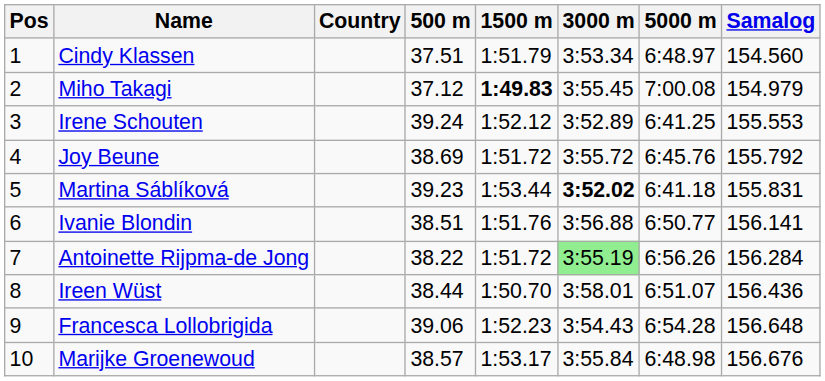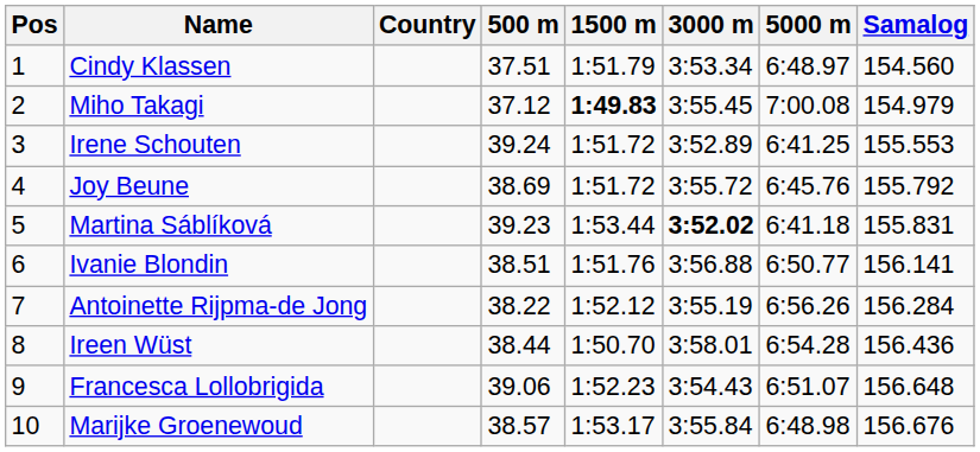Irene Schouten | 1500 m: 1:52.12 -> 1:51.72
Antoinette Rijpma-de Jong | 1500 m: 1:51.72 -> 1:52.12
Antoinette Rijpma-de Jong | 3000 m: lightgreen background -> no background
Ireen Wüst | 5000 m: 6:51.07 -> 6:54.28
Francesca Lollobrigida | 5000 m: 6:54.28 -> 6:51.07
